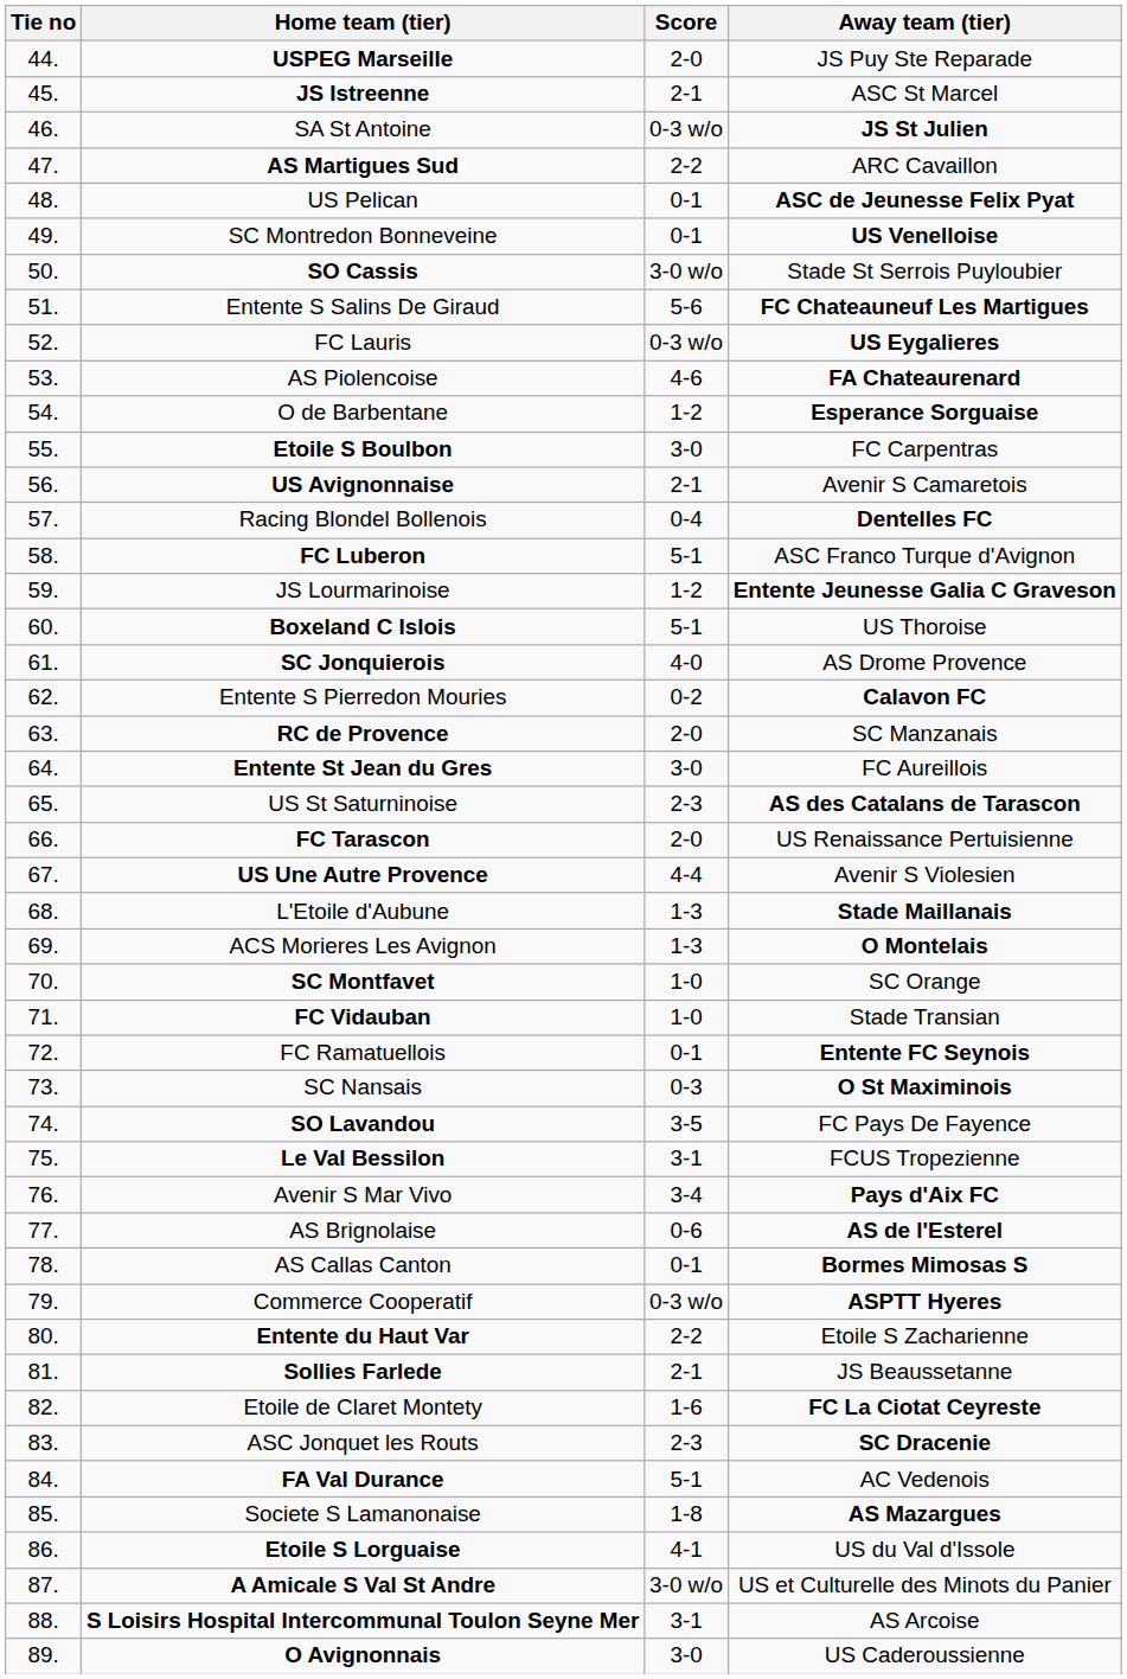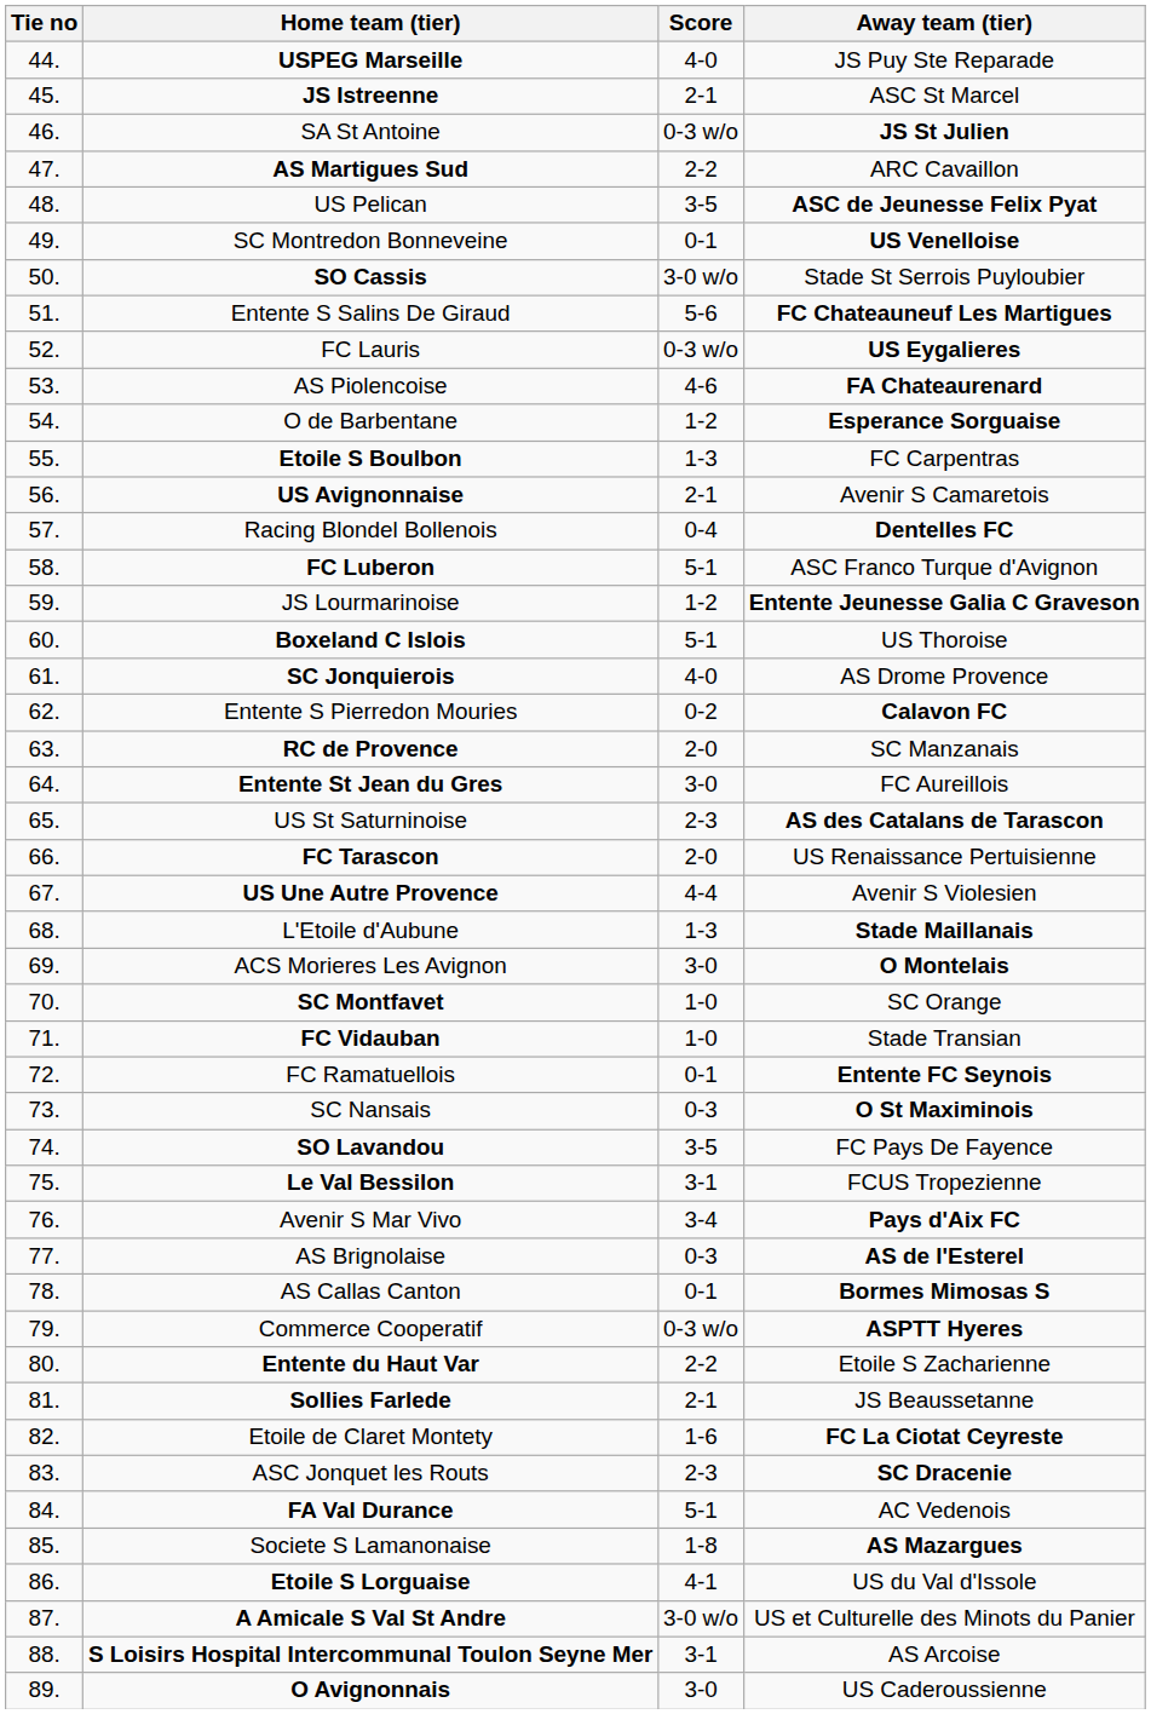USPEG Marseille | Score: 2-0 -> 4-0
US Pelican | Score: 0-1 -> 3-5
Etoile S Boulbon | Score: 3-0 -> 1-3
ACS Morieres Les Avignon | Score: 1-3 -> 3-0
AS Brignolaise | Score: 0-6 -> 0-3
